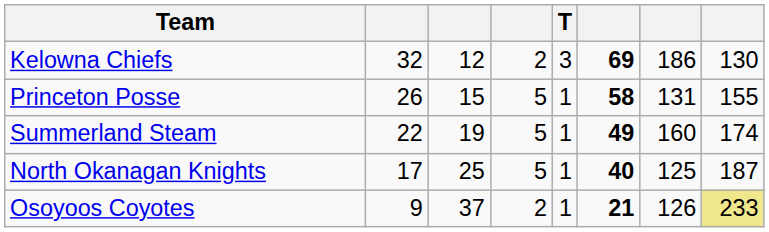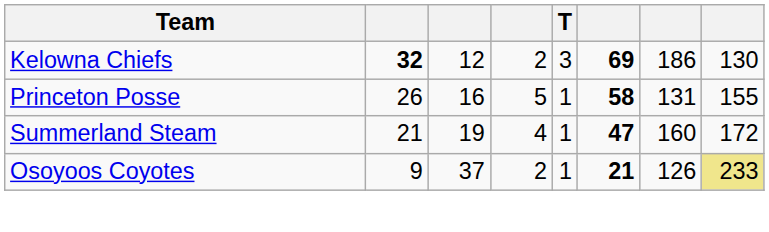Kelowna Chiefs | column 2: normal -> bold
Princeton Posse | column 3: 15 -> 16
Summerland Steam | column 2: 22 -> 21
Summerland Steam | column 4: 5 -> 4
Summerland Steam | column 6: 49 -> 47
Summerland Steam | column 8: 174 -> 172
- row: North Okanagan Knights | 17 | 25 | 5 | 1 | 40 | 125 | 187
